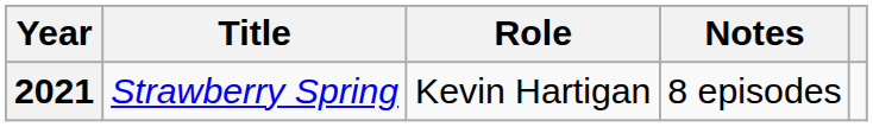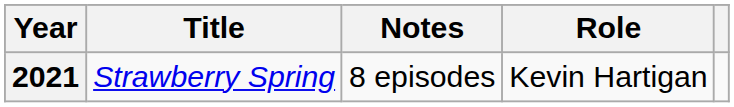columns swapped: Role <-> Notes
